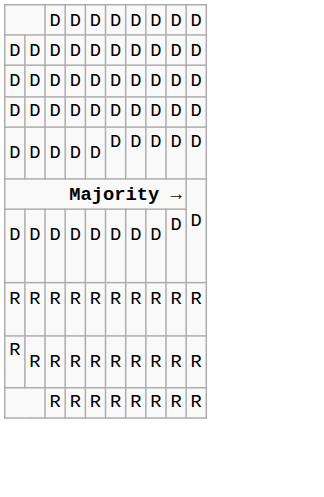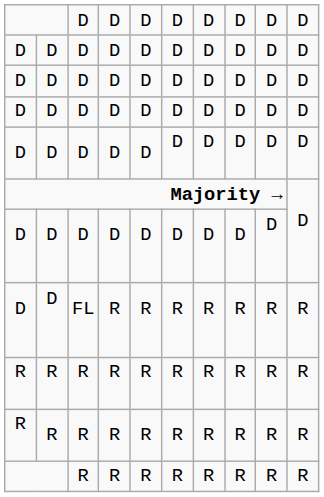+ row: D | D | FL | R | R | R | R | R | R | R
